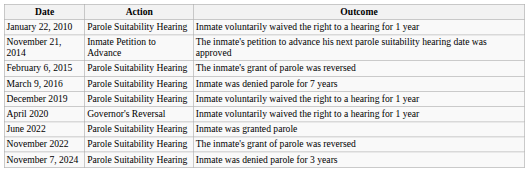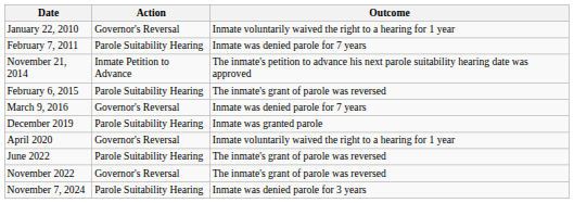January 22, 2010 | Action: Parole Suitability Hearing -> Governor's Reversal
+ row: February 7, 2011 | Parole Suitability Hearing | Inmate was denied parole for 7 years
March 9, 2016 | Action: Parole Suitability Hearing -> Governor's Reversal
December 2019 | Outcome: Inmate voluntarily waived the right to a hearing for 1 year -> Inmate was granted parole
June 2022 | Outcome: Inmate was granted parole -> The inmate's grant of parole was reversed
November 2022 | Action: Parole Suitability Hearing -> Governor's Reversal
